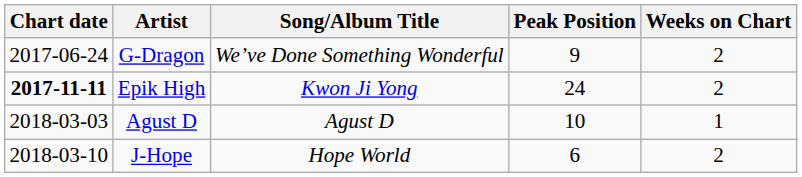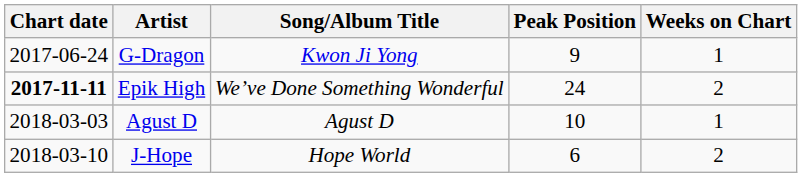G-Dragon | Song/Album Title: We’ve Done Something Wonderful -> Kwon Ji Yong
G-Dragon | Weeks on Chart: 2 -> 1
Epik High | Song/Album Title: Kwon Ji Yong -> We’ve Done Something Wonderful
